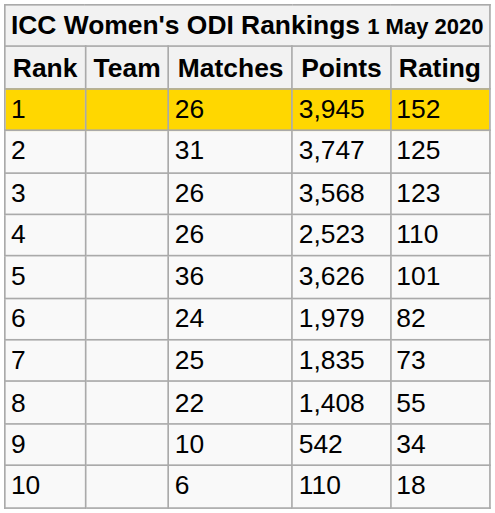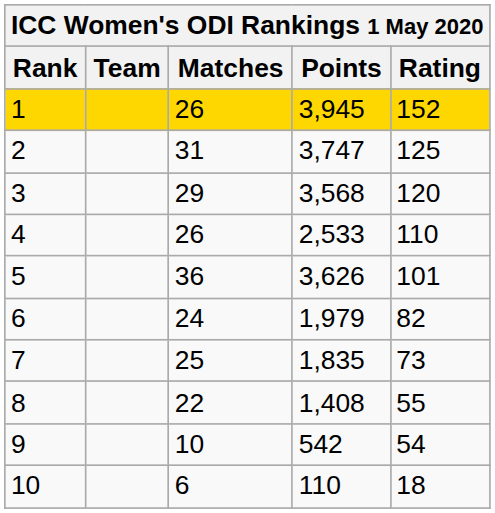3 | Matches: 26 -> 29
3 | Rating: 123 -> 120
4 | Points: 2,523 -> 2,533
9 | Rating: 34 -> 54
